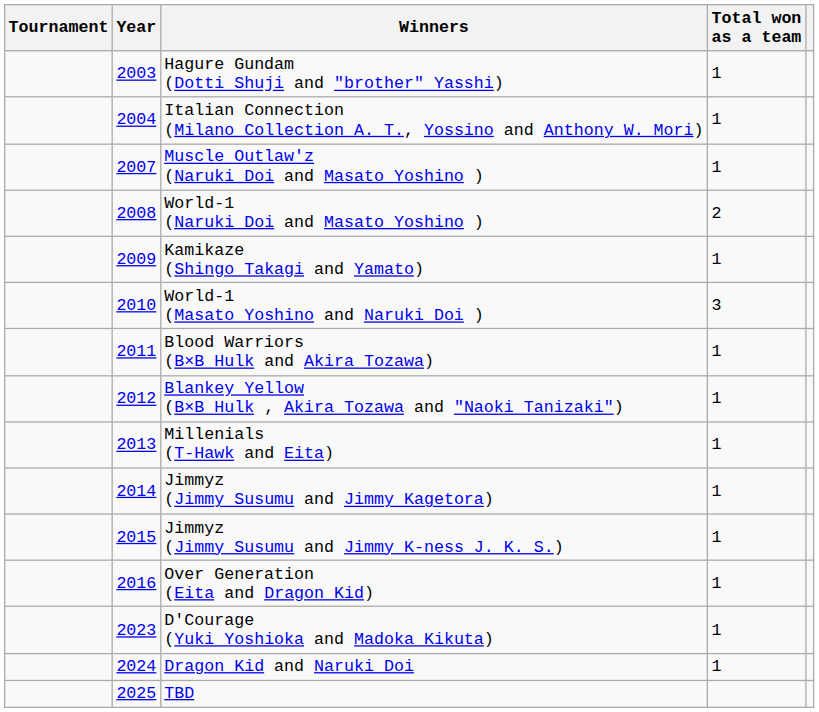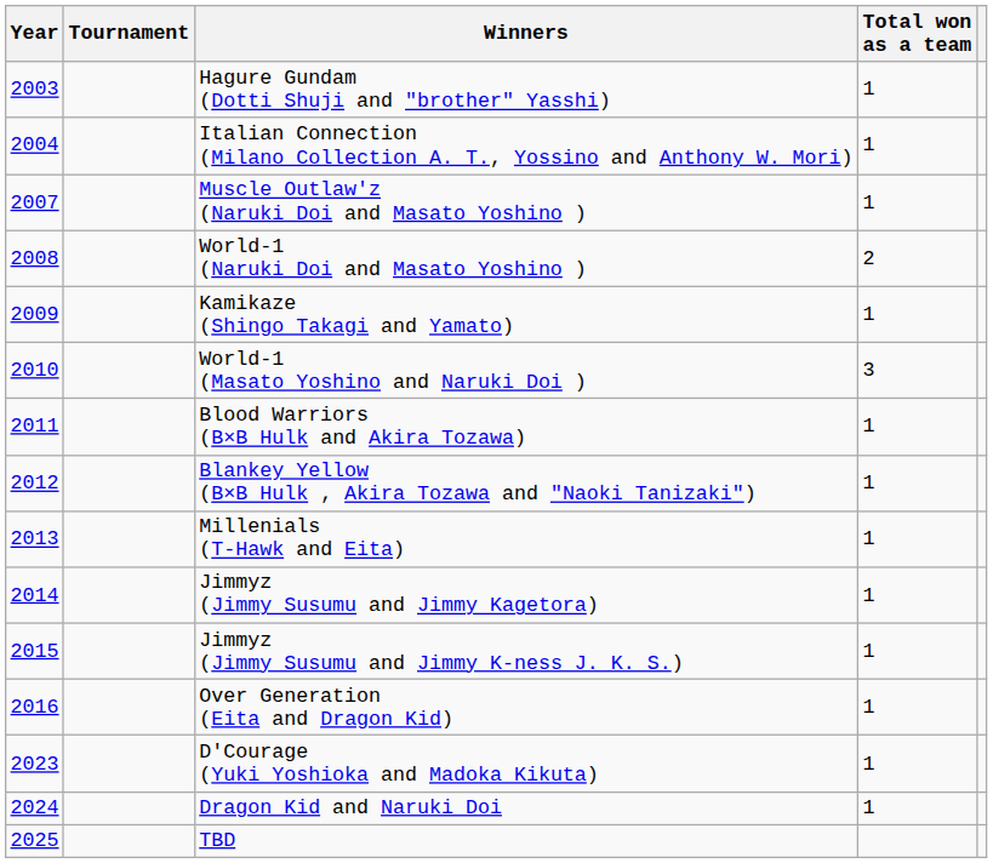columns swapped: Tournament <-> Year
